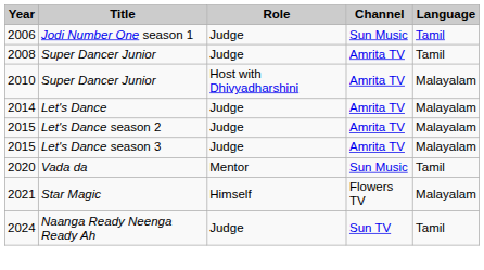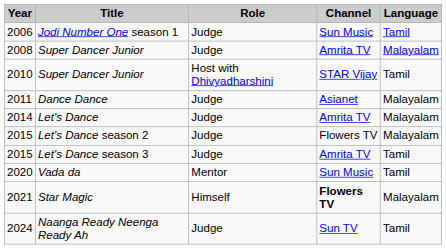2008 / Super Dancer Junior | Language: Tamil -> Malayalam
2010 / Super Dancer Junior | Channel: Amrita TV -> STAR Vijay
2010 / Super Dancer Junior | Language: Malayalam -> Tamil
+ row: 2011 | Dance Dance | Judge | Asianet | Malayalam
Let's Dance season 2 | Channel: Amrita TV -> Flowers TV
Let's Dance season 3 | Language: Malayalam -> Tamil
Star Magic | Channel: normal -> bold
